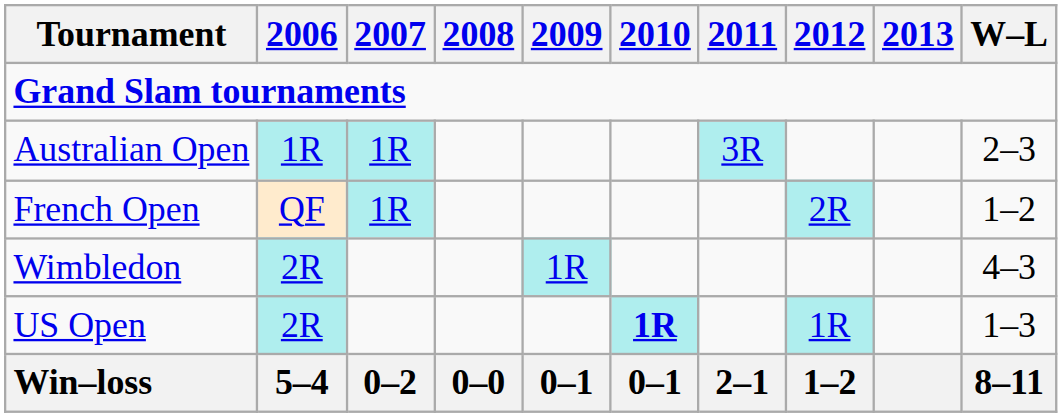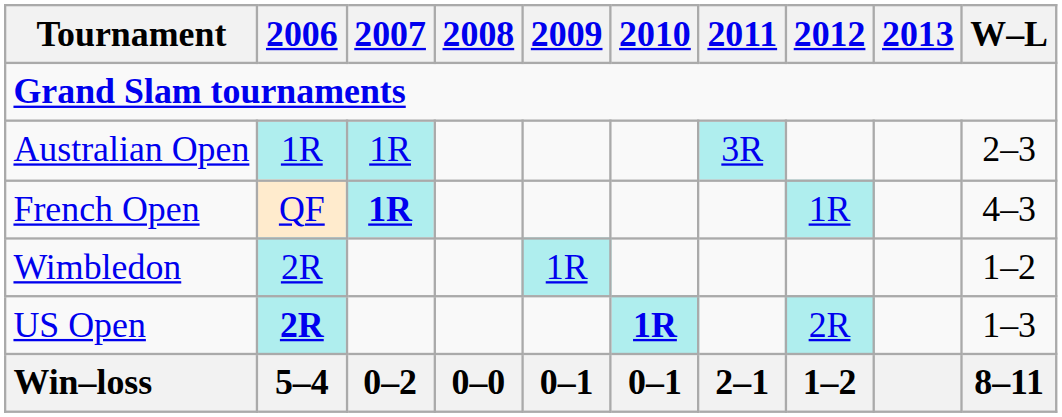French Open | 2007: normal -> bold
French Open | 2012: 2R -> 1R
French Open | W–L: 1–2 -> 4–3
Wimbledon | W–L: 4–3 -> 1–2
US Open | 2006: normal -> bold
US Open | 2012: 1R -> 2R
